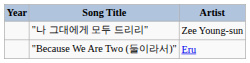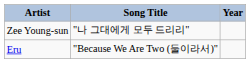columns swapped: Year <-> Artist
